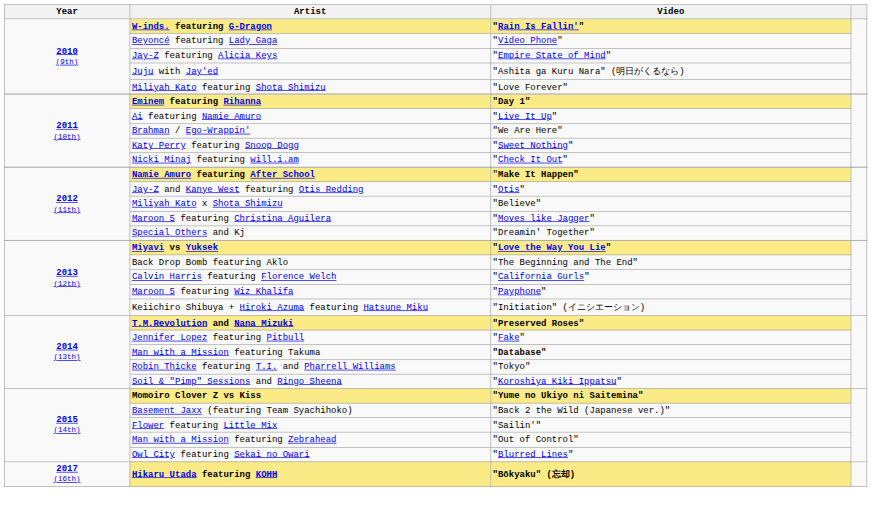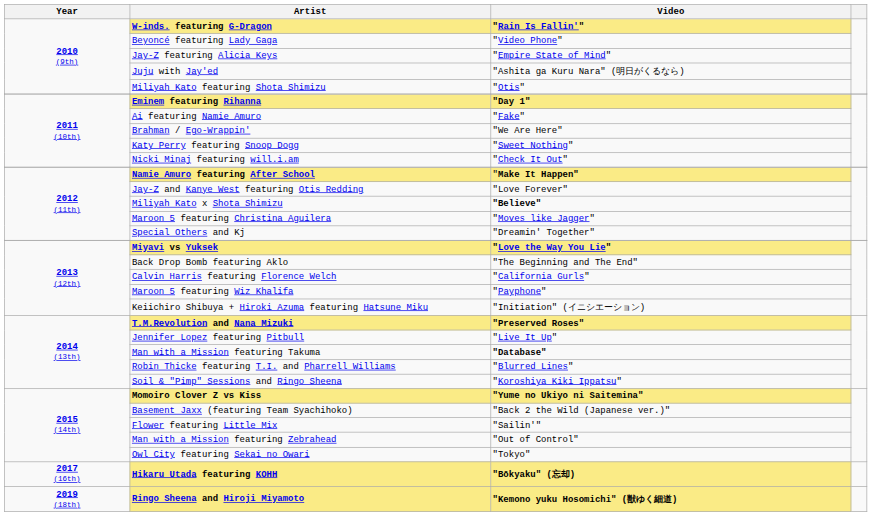Miliyah Kato featuring Shota Shimizu | Video: "Love Forever" -> "Otis"
Ai featuring Namie Amuro | Video: "Live It Up" -> "Fake"
Jay-Z and Kanye West featuring Otis Redding | Video: "Otis" -> "Love Forever"
Miliyah Kato x Shota Shimizu | Video: normal -> bold
Jennifer Lopez featuring Pitbull | Video: "Fake" -> "Live It Up"
Robin Thicke featuring T.I. and Pharrell Williams | Video: "Tokyo" -> "Blurred Lines"
Owl City featuring Sekai no Owari | Video: "Blurred Lines" -> "Tokyo"
+ row: 2019 (18th) | Ringo Sheena and Hiroji Miyamoto | "Kemono yuku Hosomichi" (獣ゆく細道)
